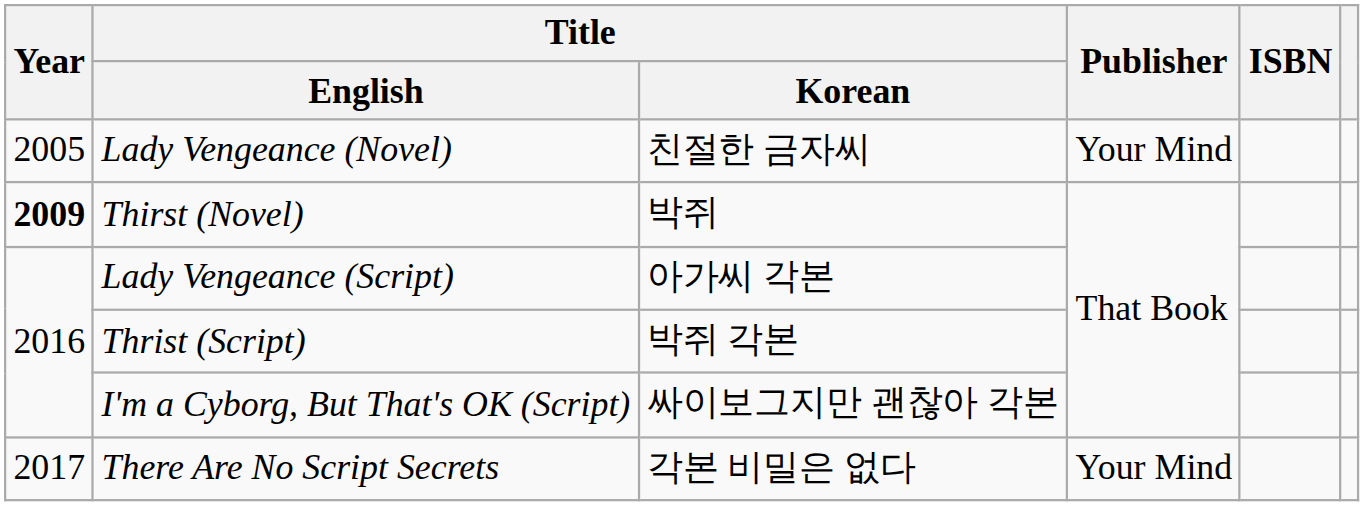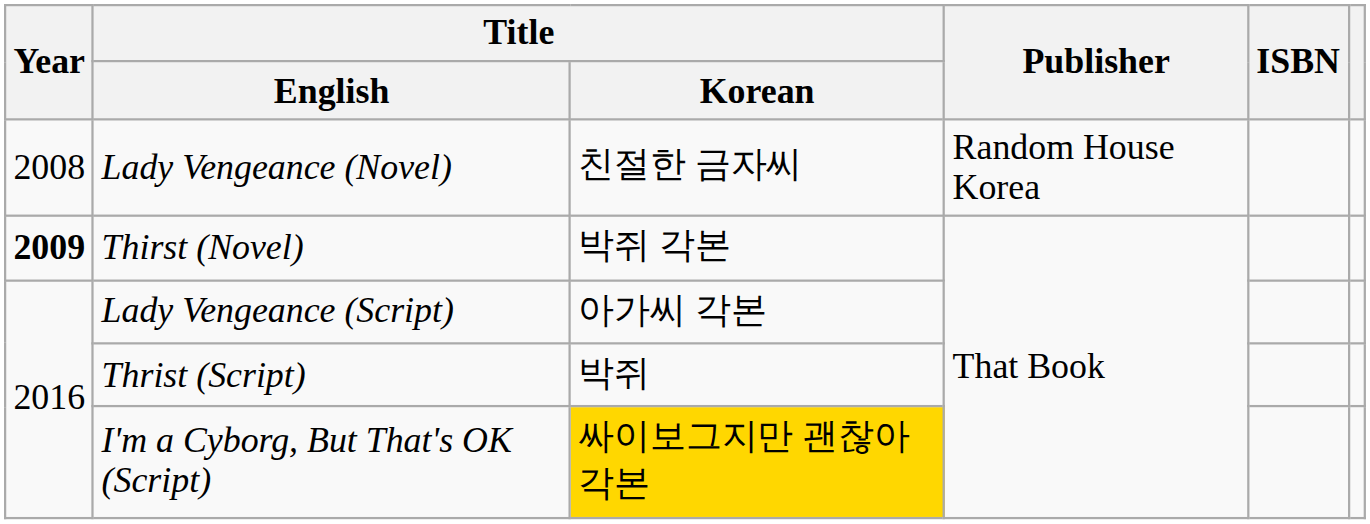Lady Vengeance (Novel) | Year: 2005 -> 2008
Lady Vengeance (Novel) | Publisher: Your Mind -> Random House Korea
Thirst (Novel) | Title / Korean: 박쥐 -> 박쥐 각본
Thrist (Script) | Title / Korean: 박쥐 각본 -> 박쥐
I'm a Cyborg, But That's OK (Script) | Title / Korean: no background -> gold background
- row: 2017 | There Are No Script Secrets | 각본 비밀은 없다 | Your Mind
